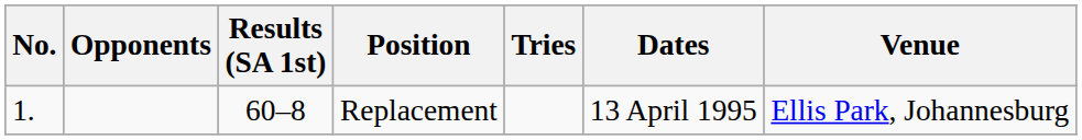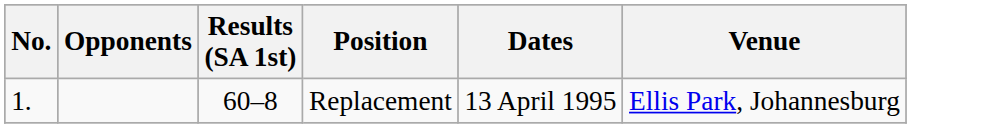- column: Tries
